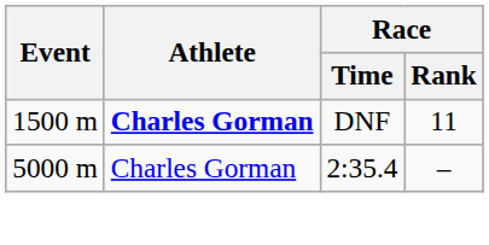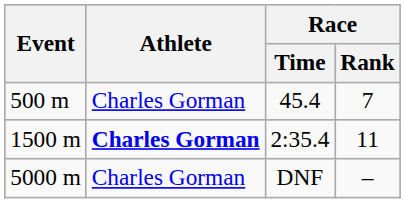+ row: 500 m | Charles Gorman | 45.4 | 7
1500 m | Race / Time: DNF -> 2:35.4
5000 m | Race / Time: 2:35.4 -> DNF
